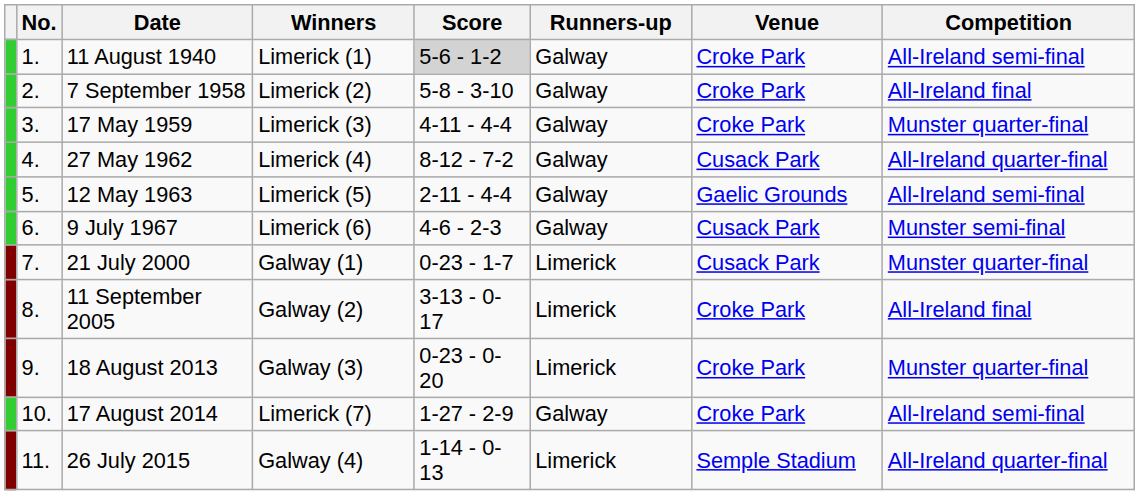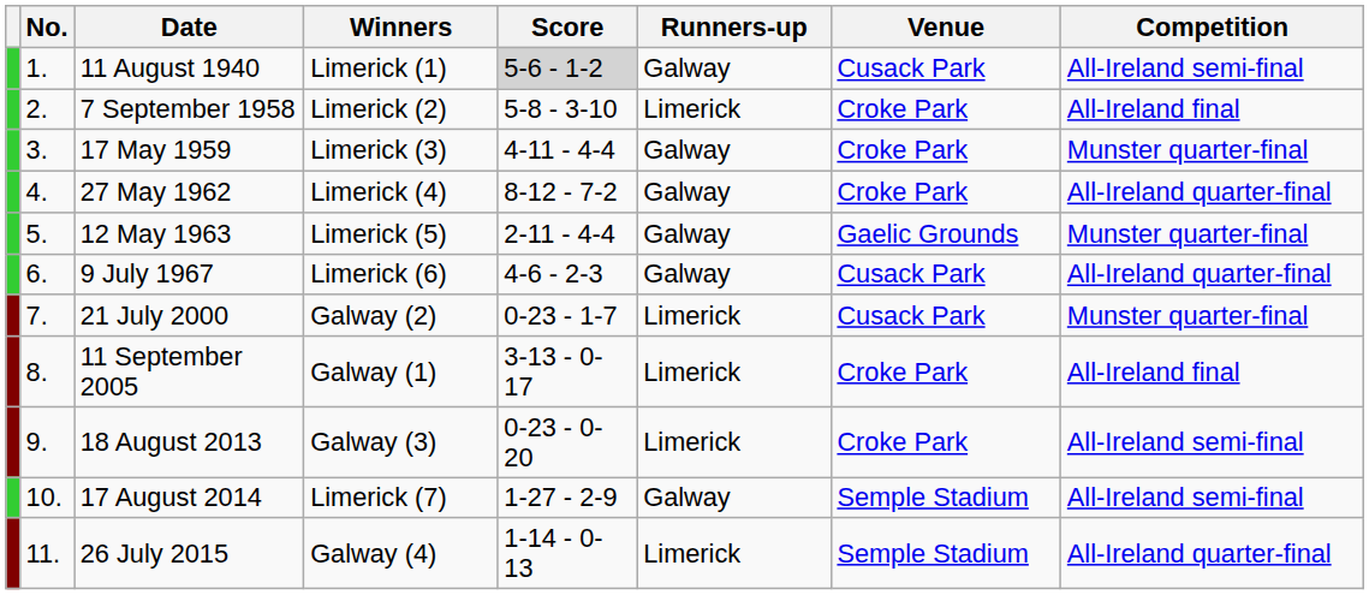11 August 1940 | Venue: Croke Park -> Cusack Park
7 September 1958 | Runners-up: Galway -> Limerick
27 May 1962 | Venue: Cusack Park -> Croke Park
12 May 1963 | Competition: All-Ireland semi-final -> Munster quarter-final
9 July 1967 | Competition: Munster semi-final -> All-Ireland quarter-final
21 July 2000 | Winners: Galway (1) -> Galway (2)
11 September 2005 | Winners: Galway (2) -> Galway (1)
18 August 2013 | Competition: Munster quarter-final -> All-Ireland semi-final
17 August 2014 | Venue: Croke Park -> Semple Stadium
